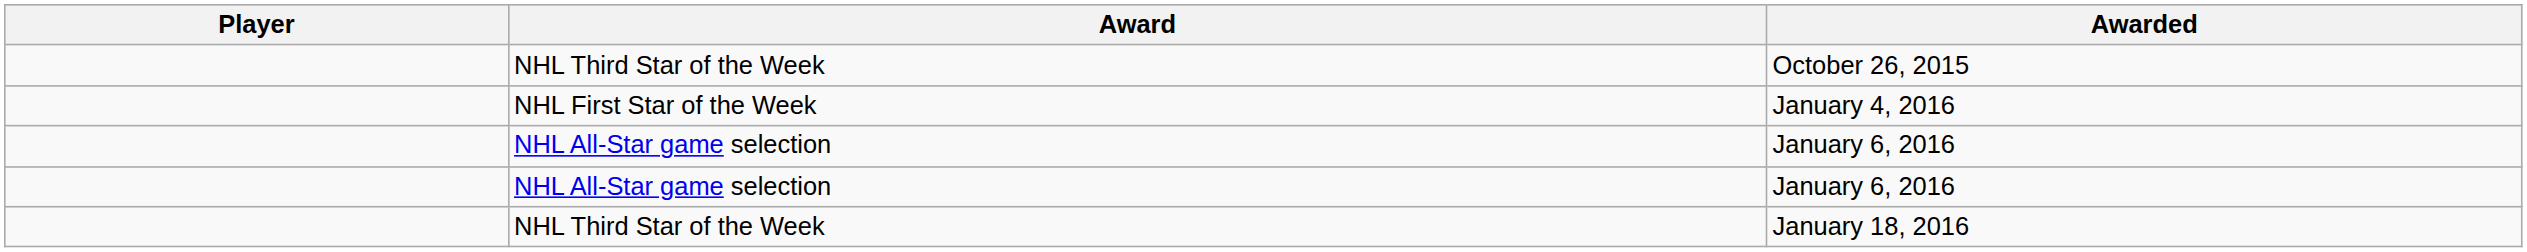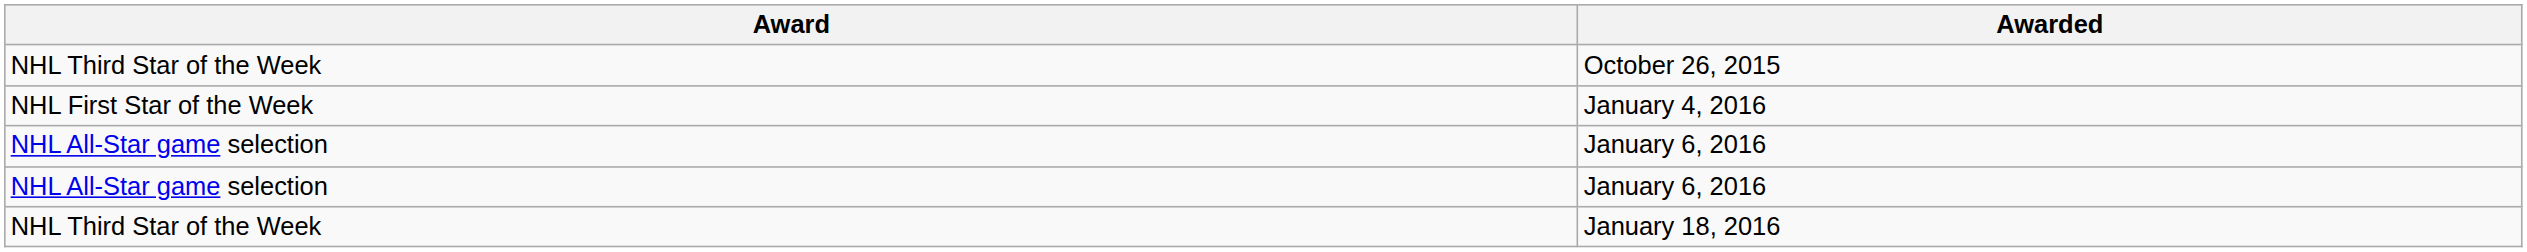- column: Player
